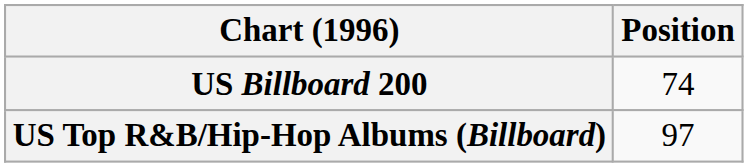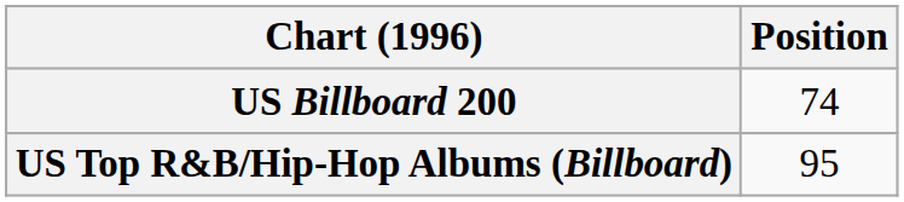US Top R&B/Hip-Hop Albums (Billboard) | Position: 97 -> 95
